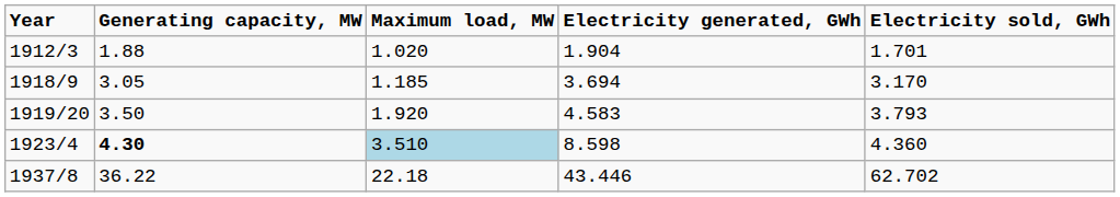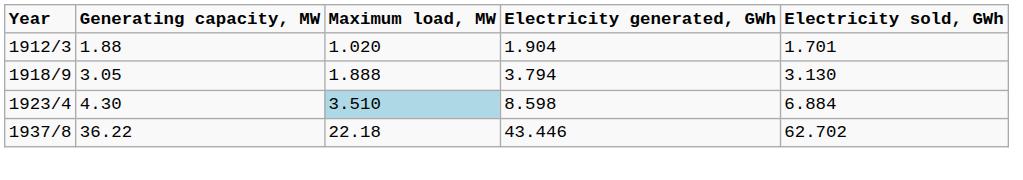1918/9 | Maximum load, MW: 1.185 -> 1.888
1918/9 | Electricity generated, GWh: 3.694 -> 3.794
1918/9 | Electricity sold, GWh: 3.170 -> 3.130
- row: 1919/20 | 3.50 | 1.920 | 4.583 | 3.793
1923/4 | Generating capacity, MW: bold -> normal
1923/4 | Electricity sold, GWh: 4.360 -> 6.884
